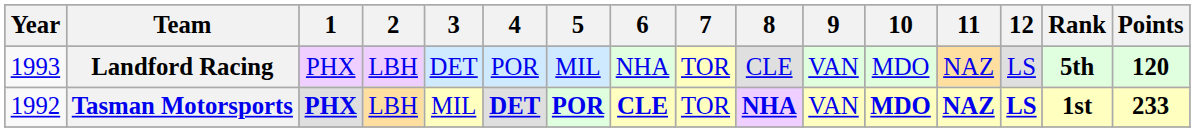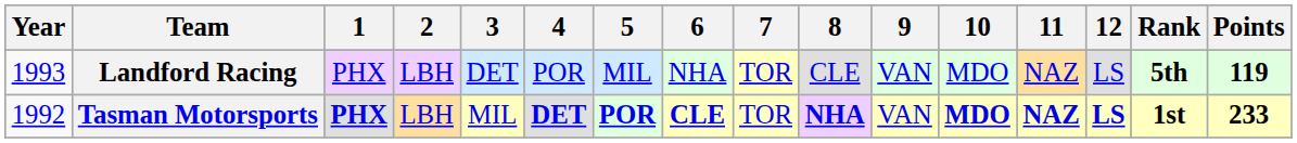Landford Racing | Points: 120 -> 119
